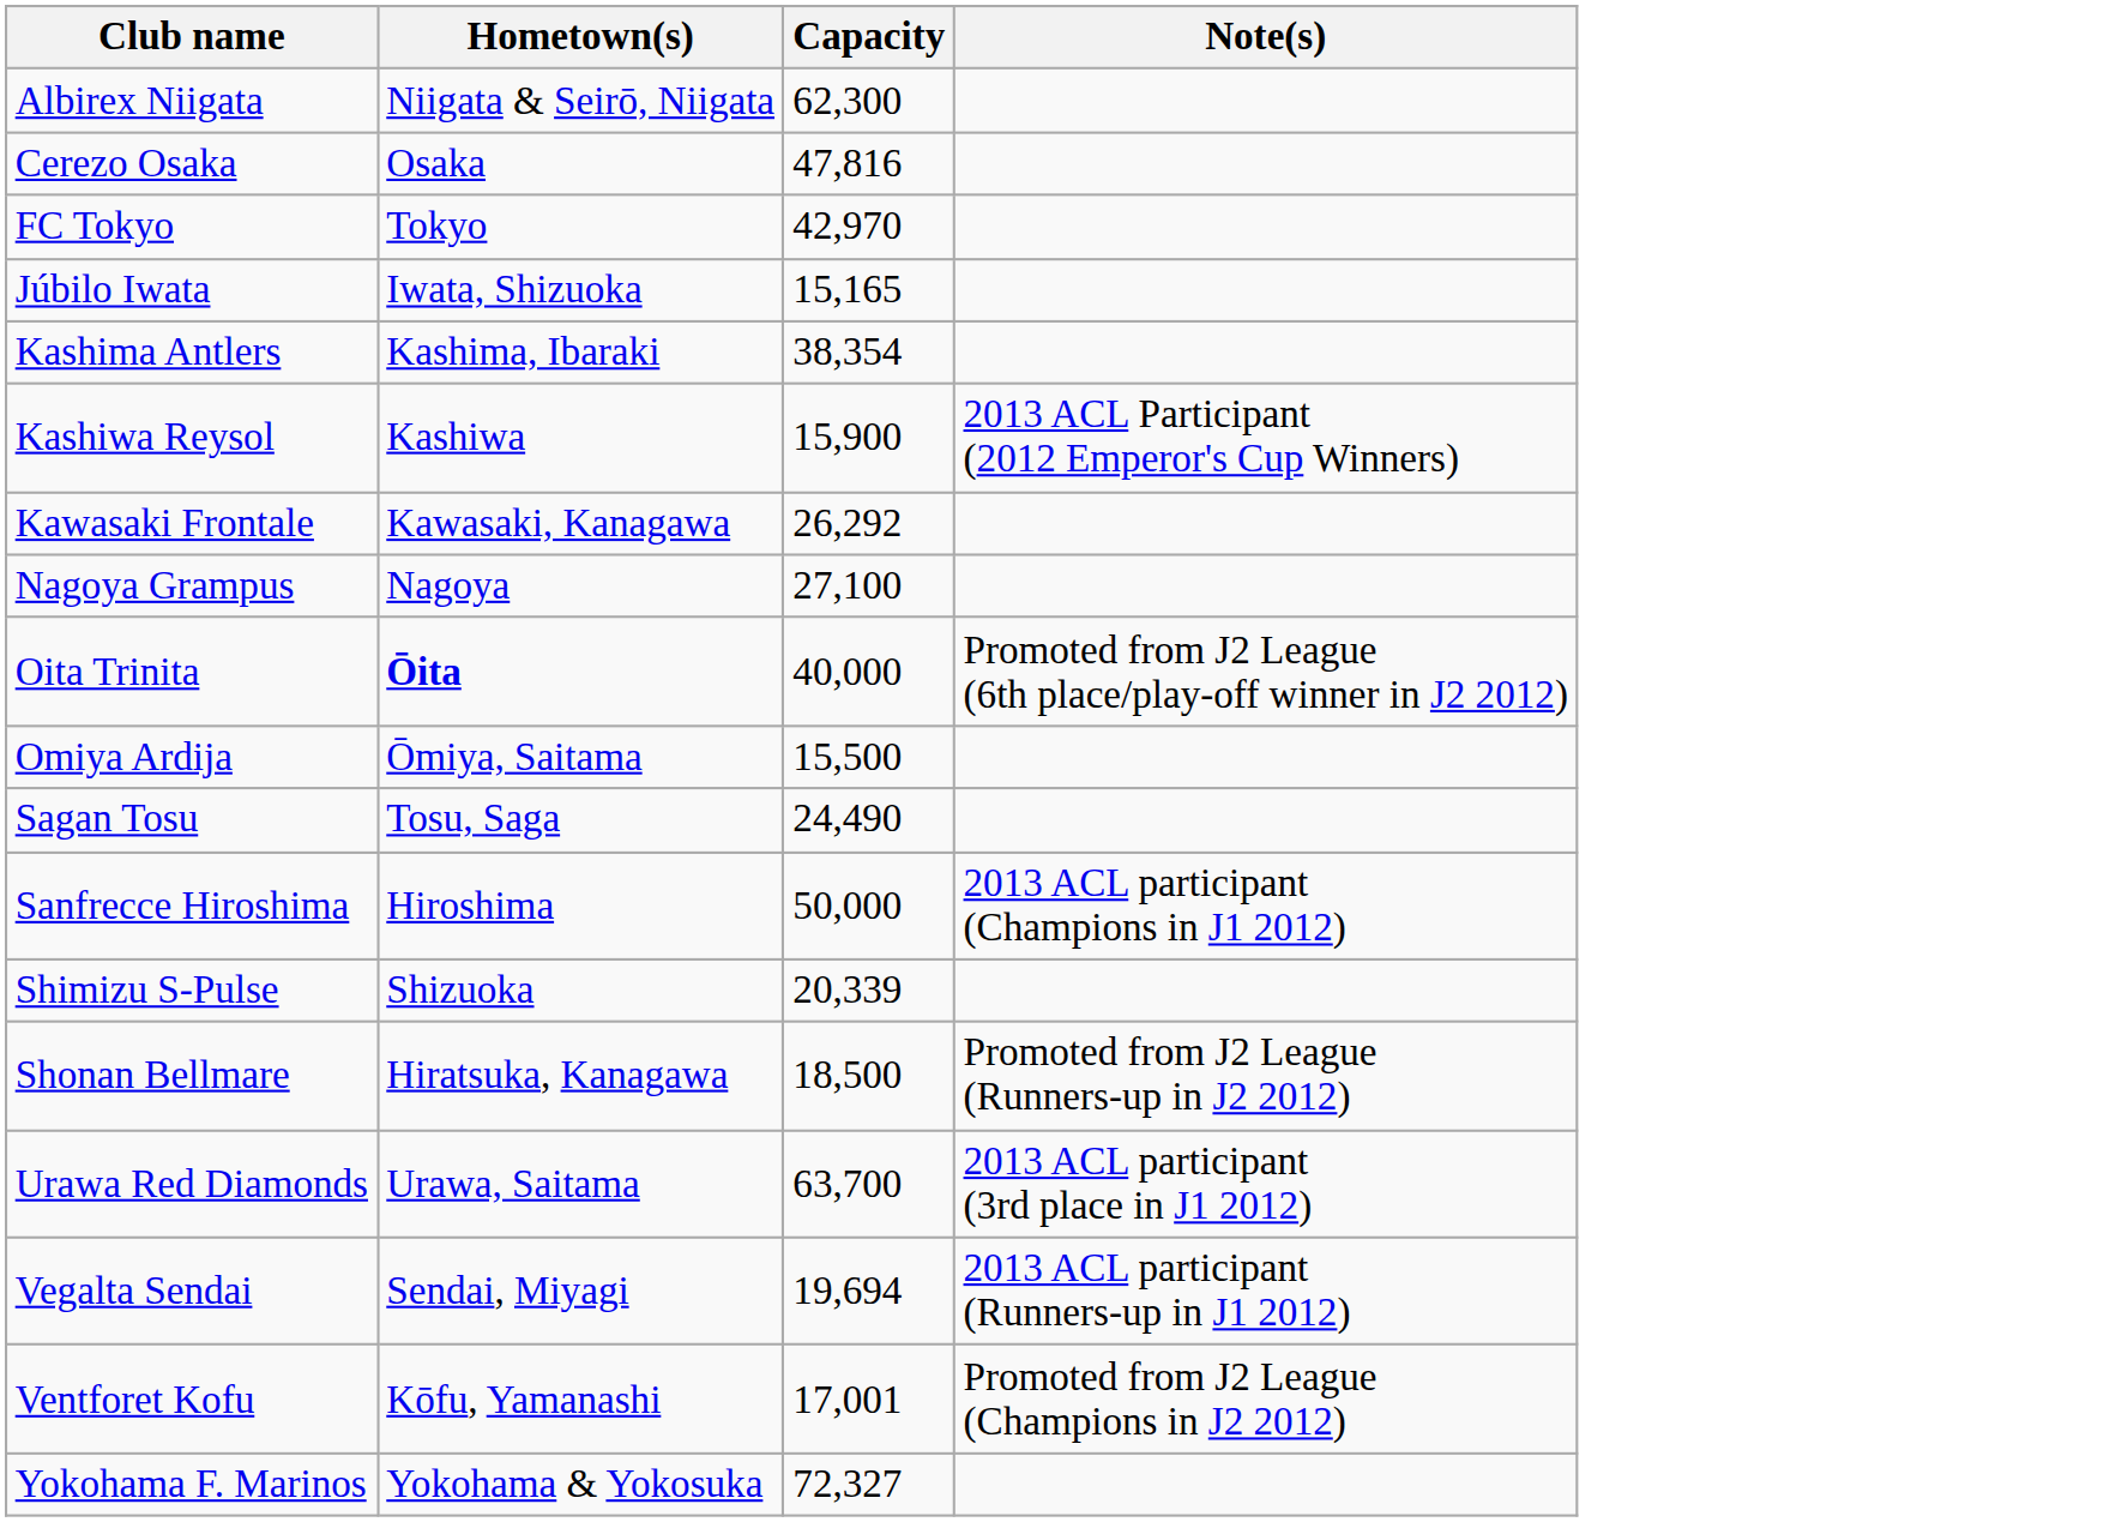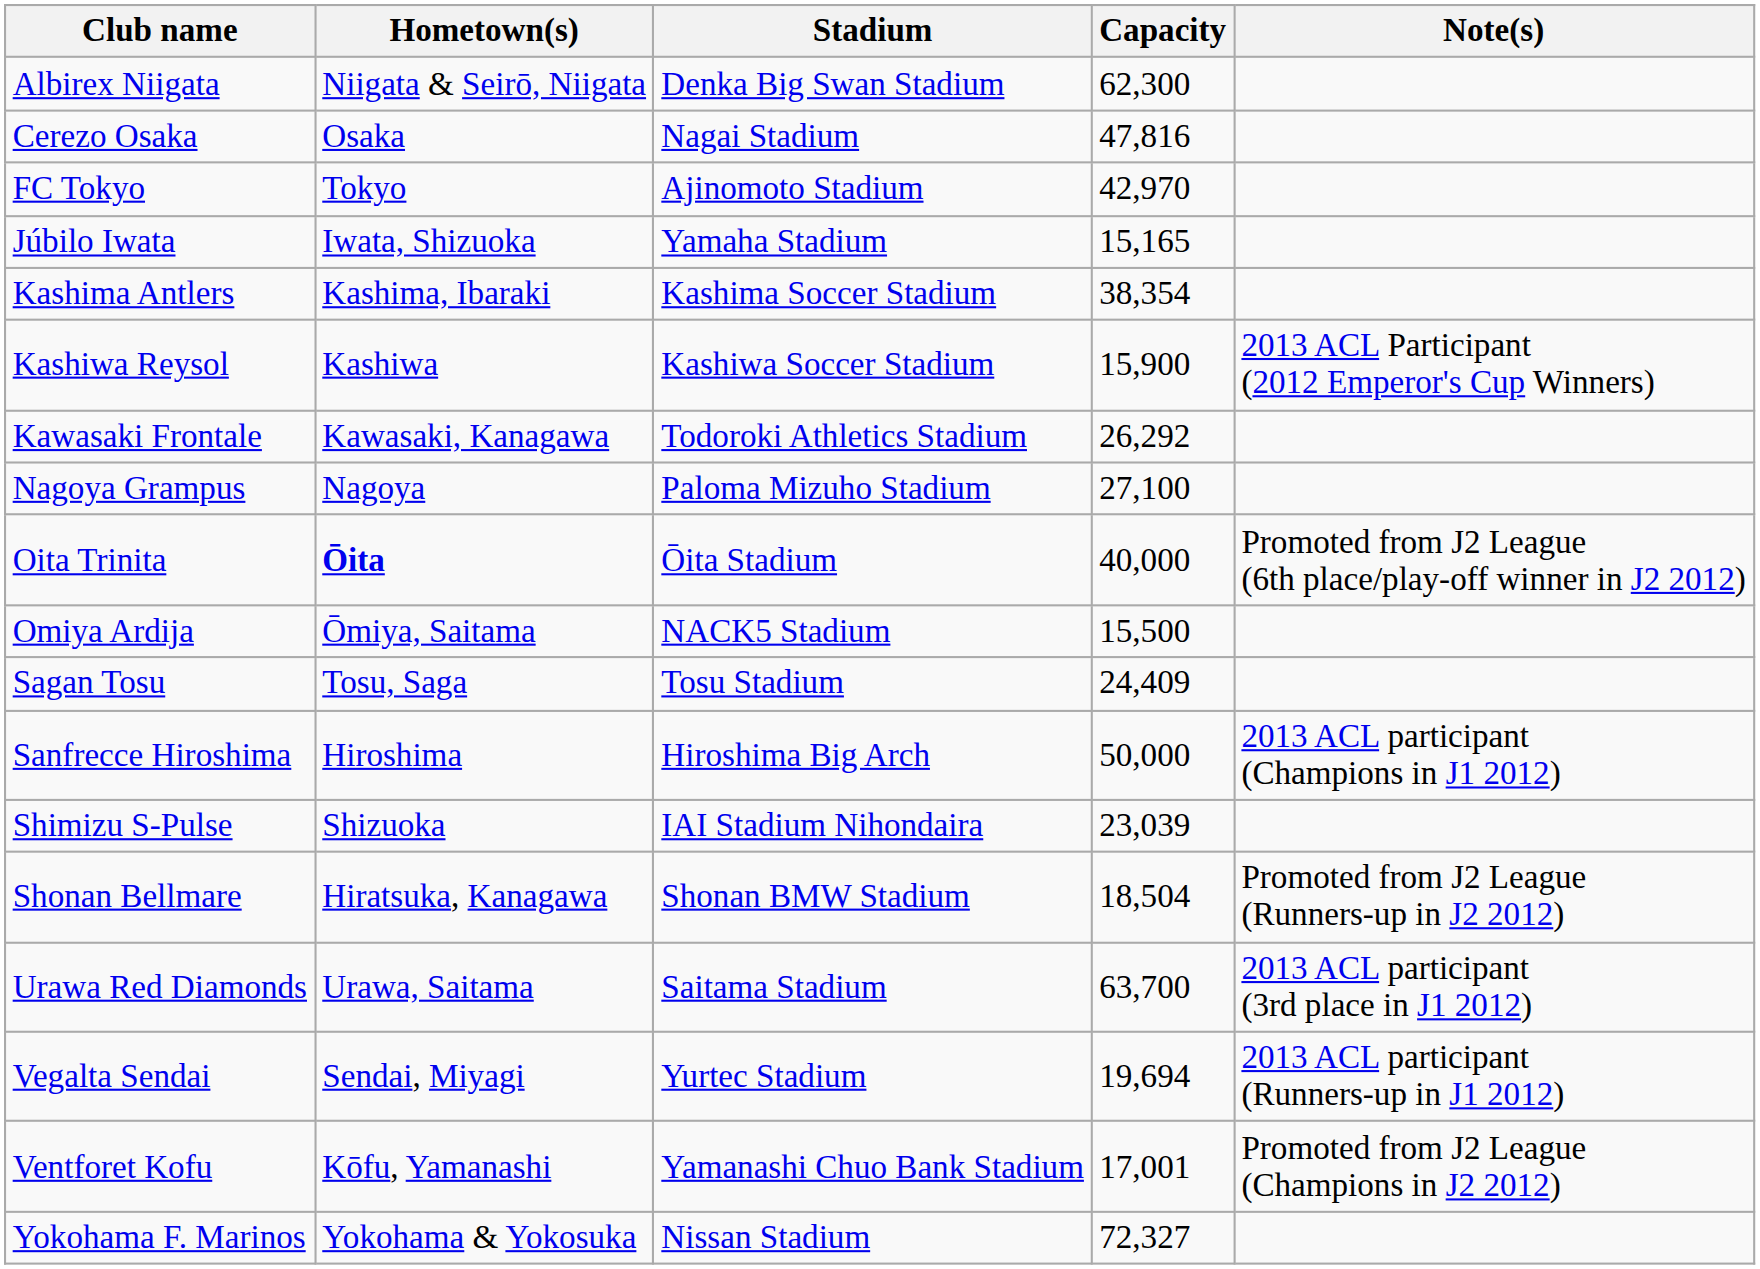+ column: Stadium | Denka Big Swan Stadium | Nagai Stadium | Ajinomoto Stadium | Yamaha Stadium | Kashima Soccer Stadium | Kashiwa Soccer Stadium | Todoroki Athletics Stadium | Paloma Mizuho Stadium | Ōita Stadium | NACK5 Stadium | Tosu Stadium | Hiroshima Big Arch | IAI Stadium Nihondaira | Shonan BMW Stadium | Saitama Stadium | Yurtec Stadium | Yamanashi Chuo Bank Stadium | Nissan Stadium
Sagan Tosu | Capacity: 24,490 -> 24,409
Shimizu S-Pulse | Capacity: 20,339 -> 23,039
Shonan Bellmare | Capacity: 18,500 -> 18,504
